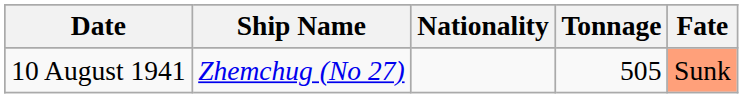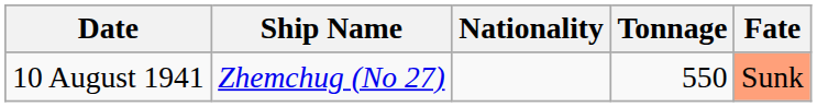10 August 1941 | Tonnage: 505 -> 550
